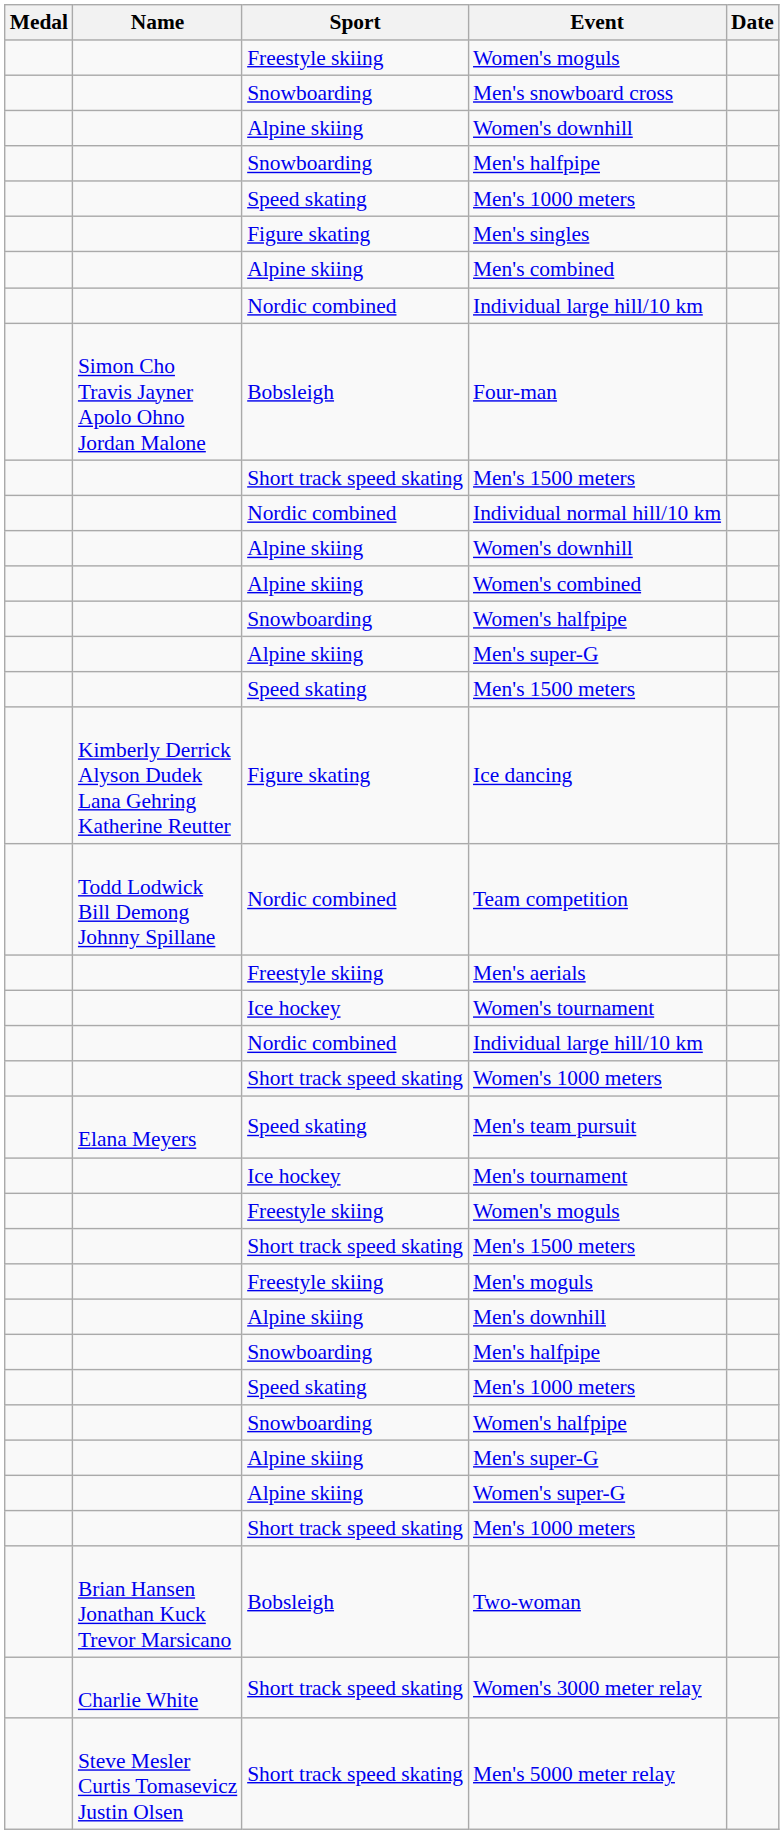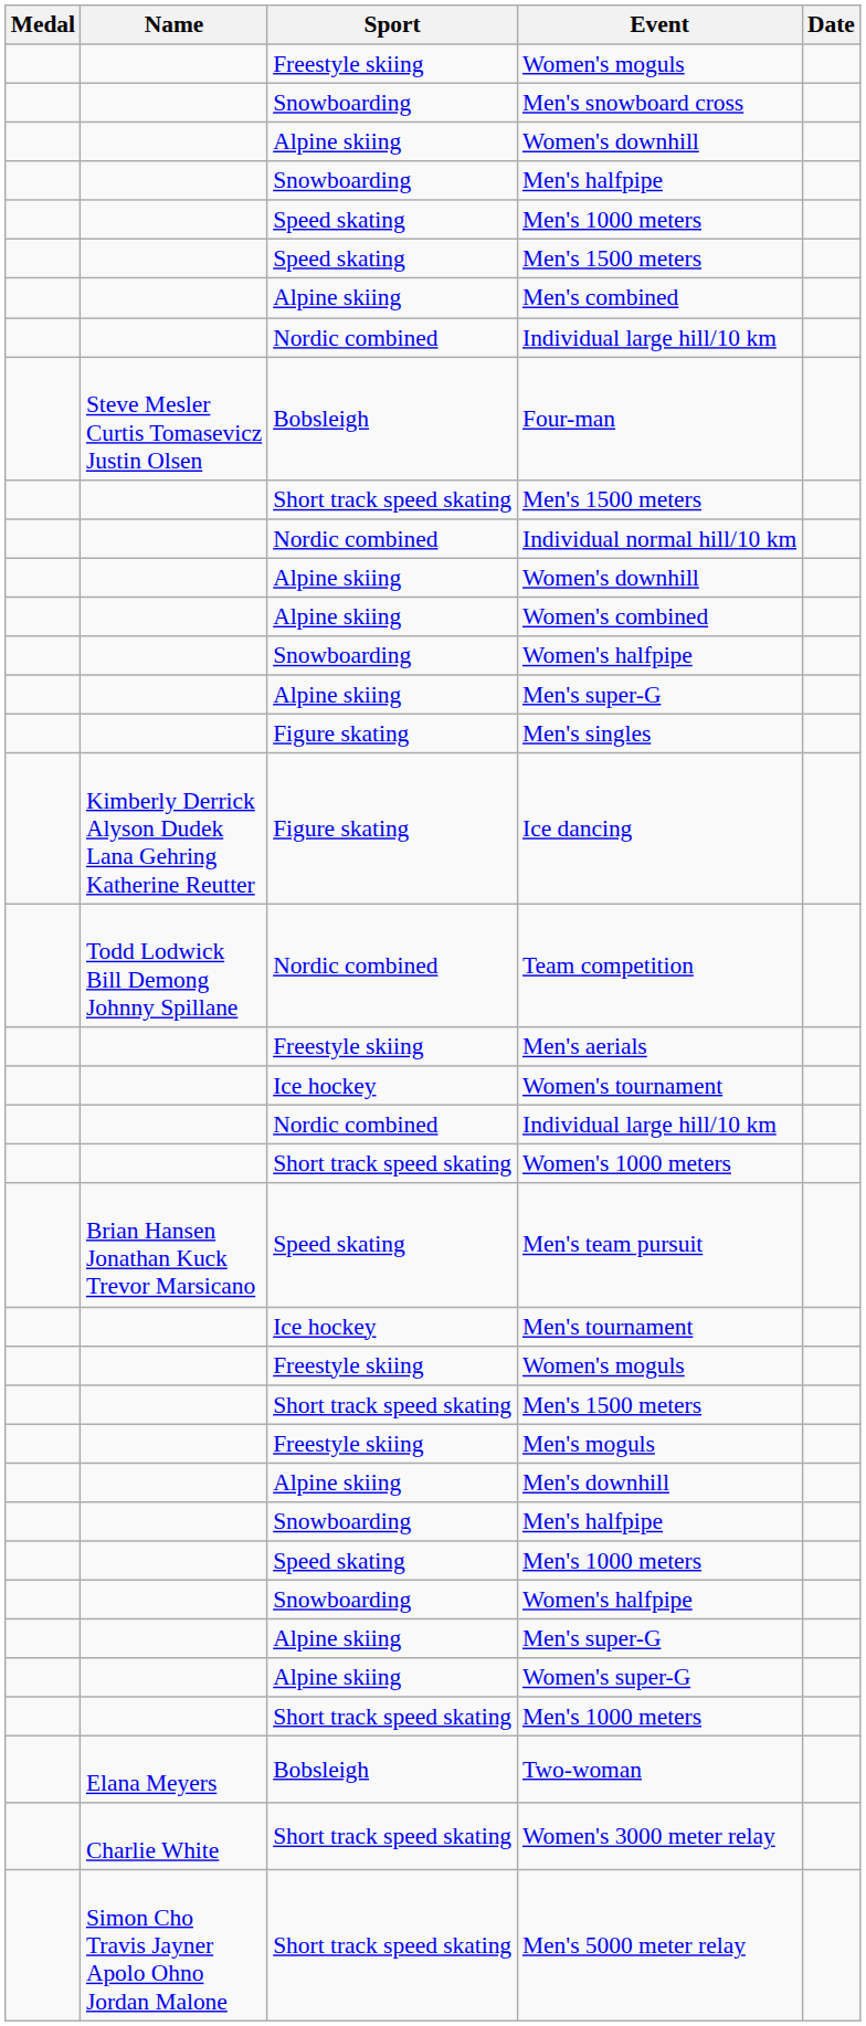rows swapped: Men's singles <-> Speed skating / Men's 1500 meters
Four-man | Name: Simon Cho Travis Jayner Apolo Ohno Jordan Malone -> Steve Mesler Curtis Tomasevicz Justin Olsen
Men's team pursuit | Name: Elana Meyers -> Brian Hansen Jonathan Kuck Trevor Marsicano
Two-woman | Name: Brian Hansen Jonathan Kuck Trevor Marsicano -> Elana Meyers
Men's 5000 meter relay | Name: Steve Mesler Curtis Tomasevicz Justin Olsen -> Simon Cho Travis Jayner Apolo Ohno Jordan Malone
